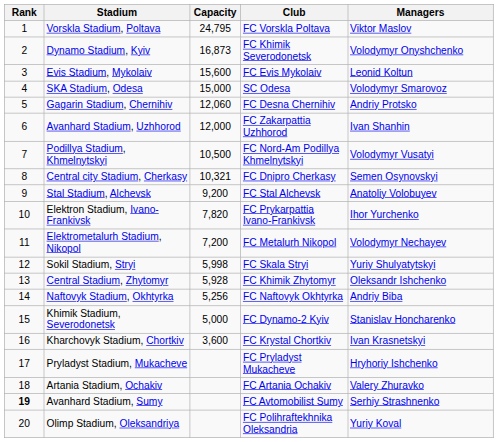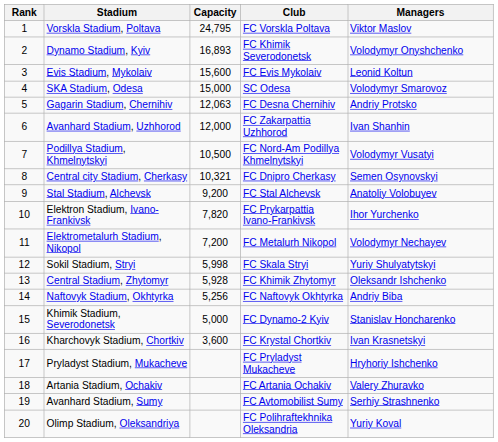Dynamo Stadium, Kyiv | Capacity: 16,873 -> 16,893
Gagarin Stadium, Chernihiv | Capacity: 12,060 -> 12,063
Avanhard Stadium, Sumy | Rank: bold -> normal
